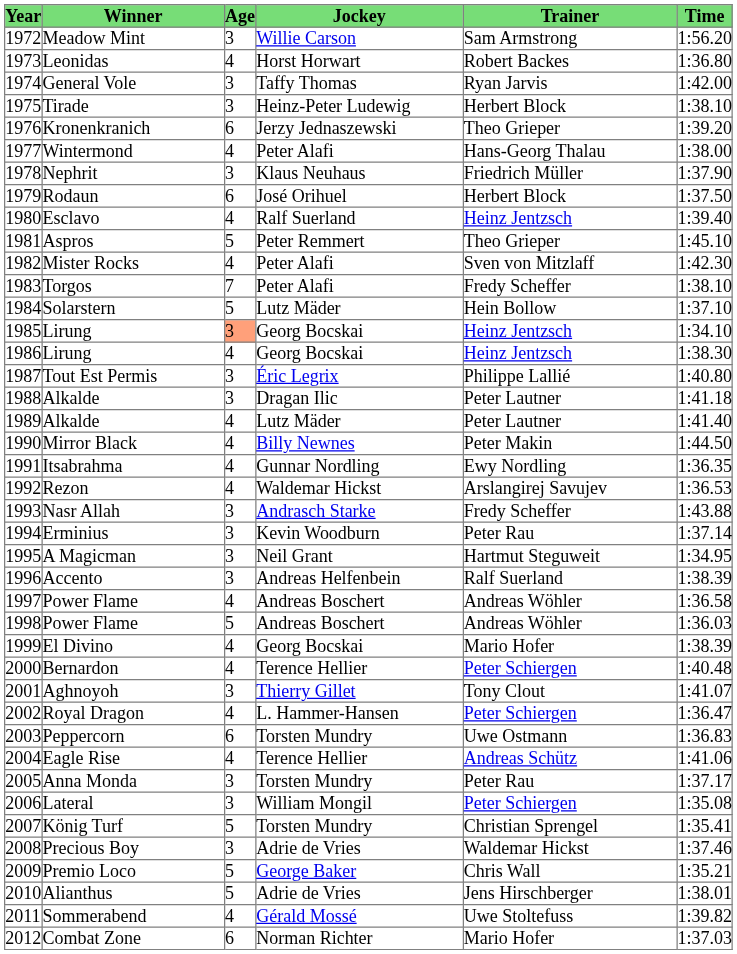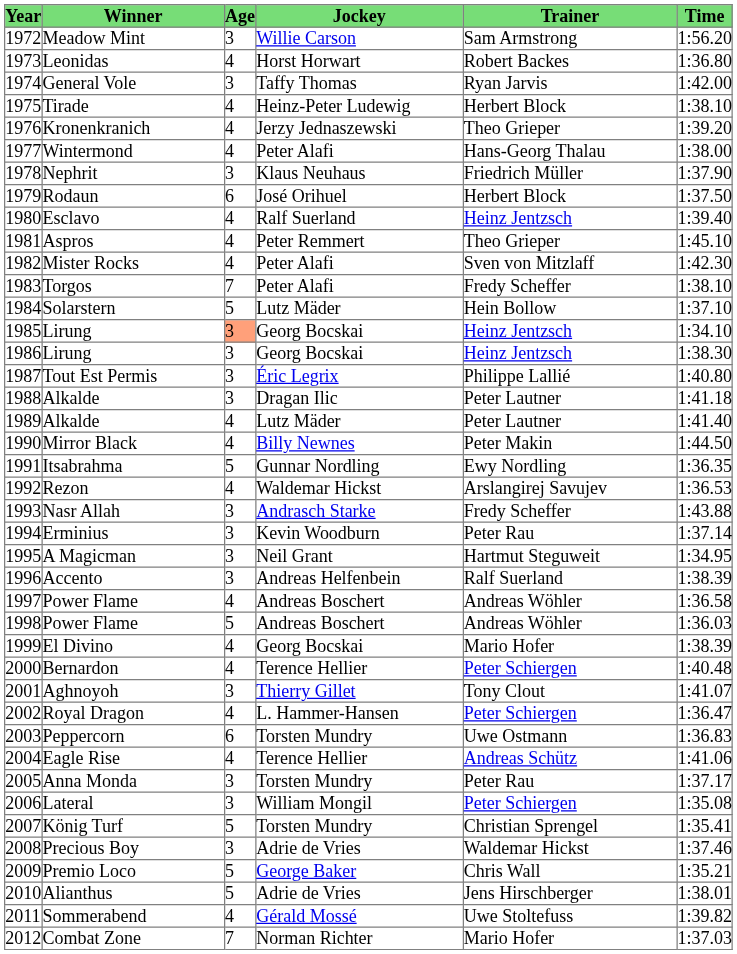Tirade | Age: 3 -> 4
Kronenkranich | Age: 6 -> 4
Aspros | Age: 5 -> 4
1986 / Lirung | Age: 4 -> 3
Itsabrahma | Age: 4 -> 5
Combat Zone | Age: 6 -> 7
